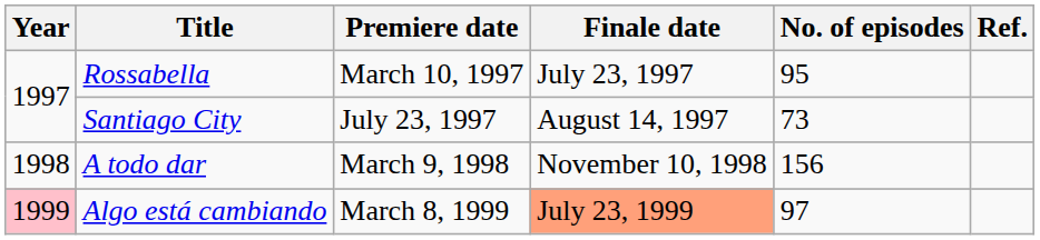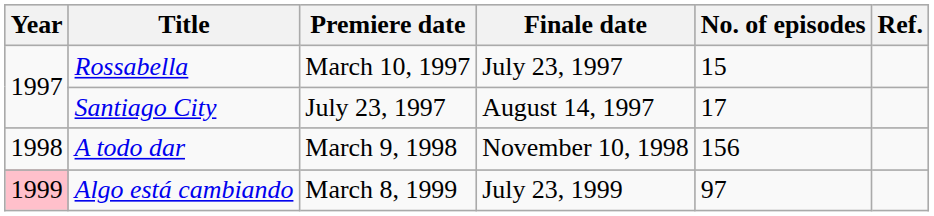Rossabella | No. of episodes: 95 -> 15
Santiago City | No. of episodes: 73 -> 17
Algo está cambiando | Finale date: lightsalmon background -> no background
